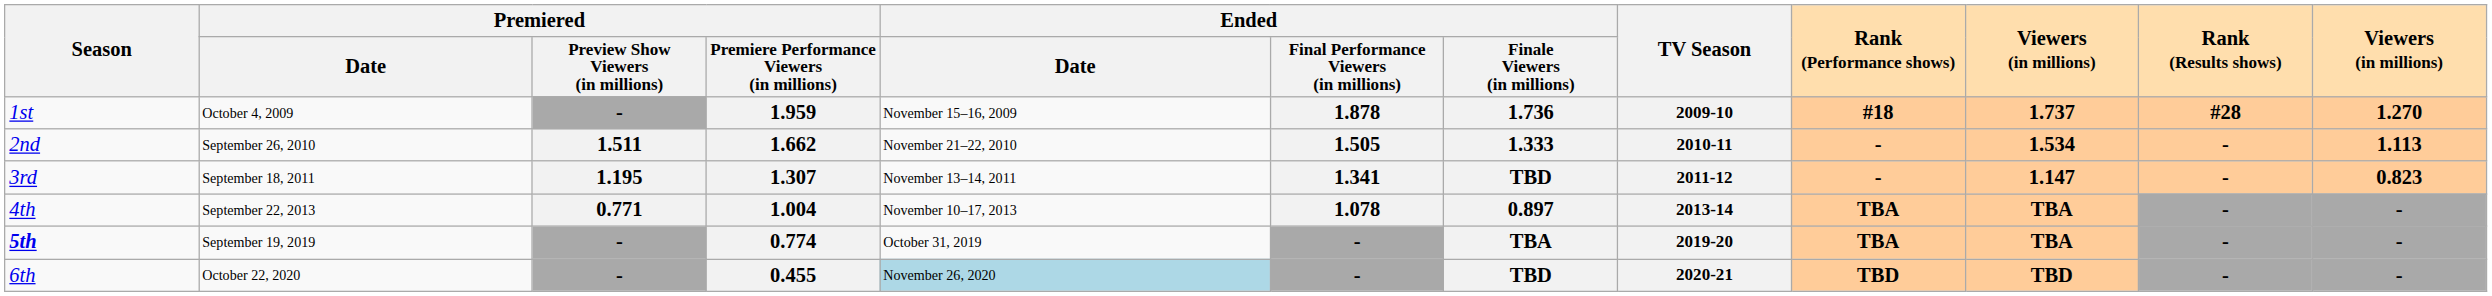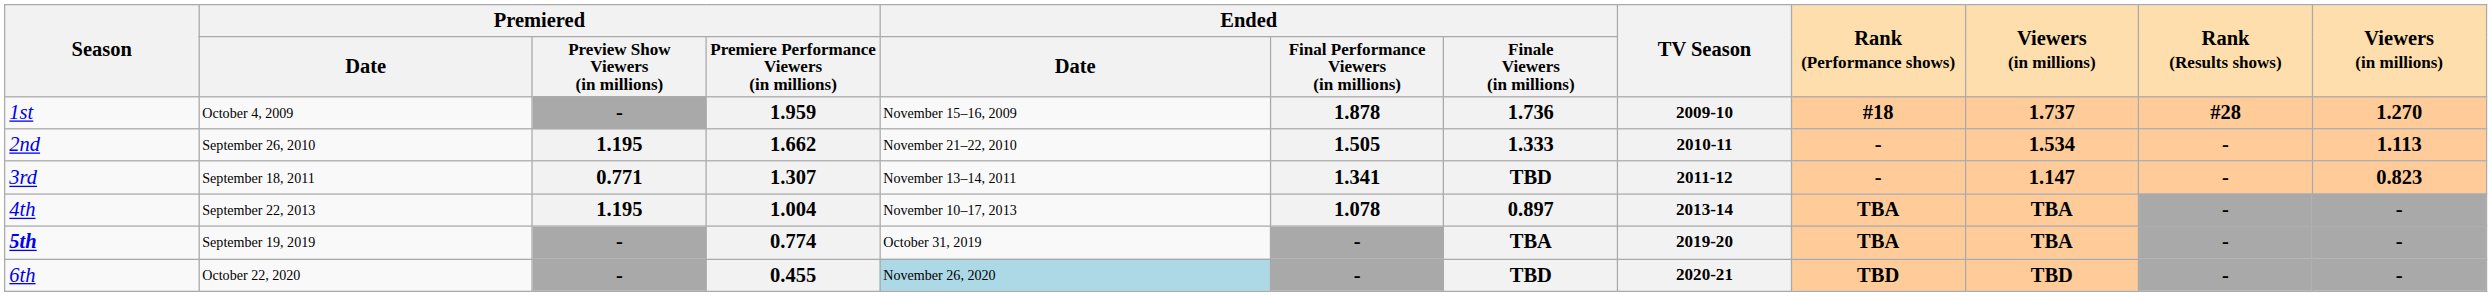1.662 | Premiered / Preview Show Viewers (in millions): 1.511 -> 1.195
1.307 | Premiered / Preview Show Viewers (in millions): 1.195 -> 0.771
1.004 | Premiered / Preview Show Viewers (in millions): 0.771 -> 1.195
